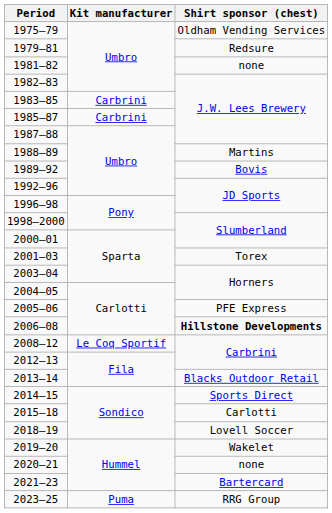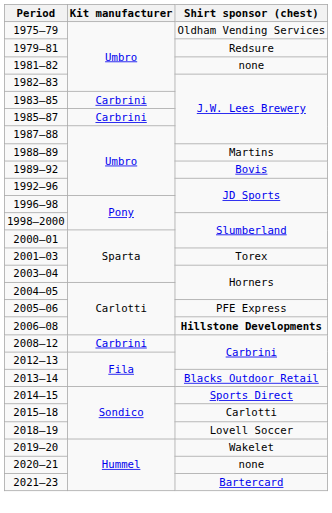2008–12 | Kit manufacturer: Le Coq Sportif -> Carbrini
- row: 2023–25 | Puma | RRG Group
